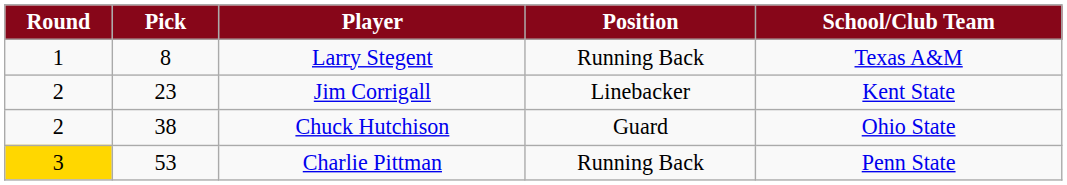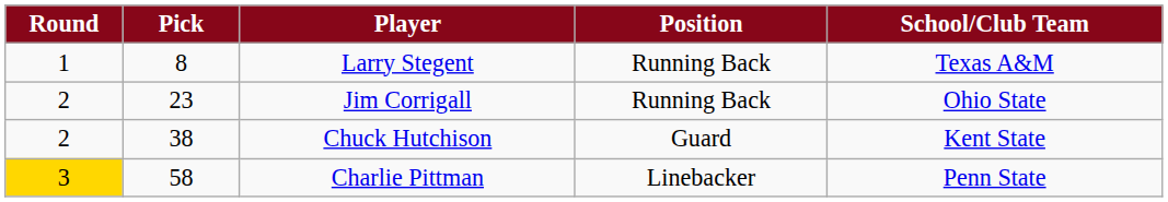Jim Corrigall | Position: Linebacker -> Running Back
Jim Corrigall | School/Club Team: Kent State -> Ohio State
Chuck Hutchison | School/Club Team: Ohio State -> Kent State
Charlie Pittman | Pick: 53 -> 58
Charlie Pittman | Position: Running Back -> Linebacker
